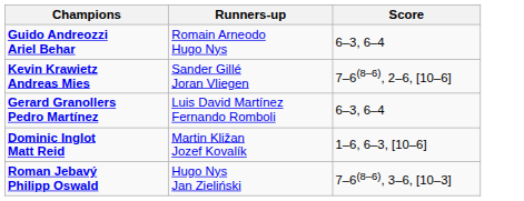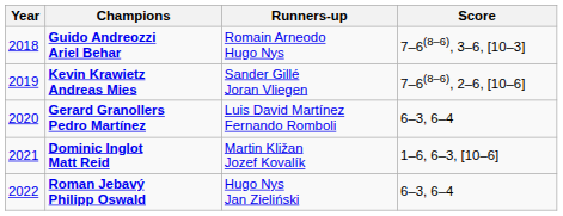+ column: Year | 2018 | 2019 | 2020 | 2021 | 2022
Guido Andreozzi Ariel Behar | Score: 6–3, 6–4 -> 7–6(8–6), 3–6, [10–3]
Roman Jebavý Philipp Oswald | Score: 7–6(8–6), 3–6, [10–3] -> 6–3, 6–4
